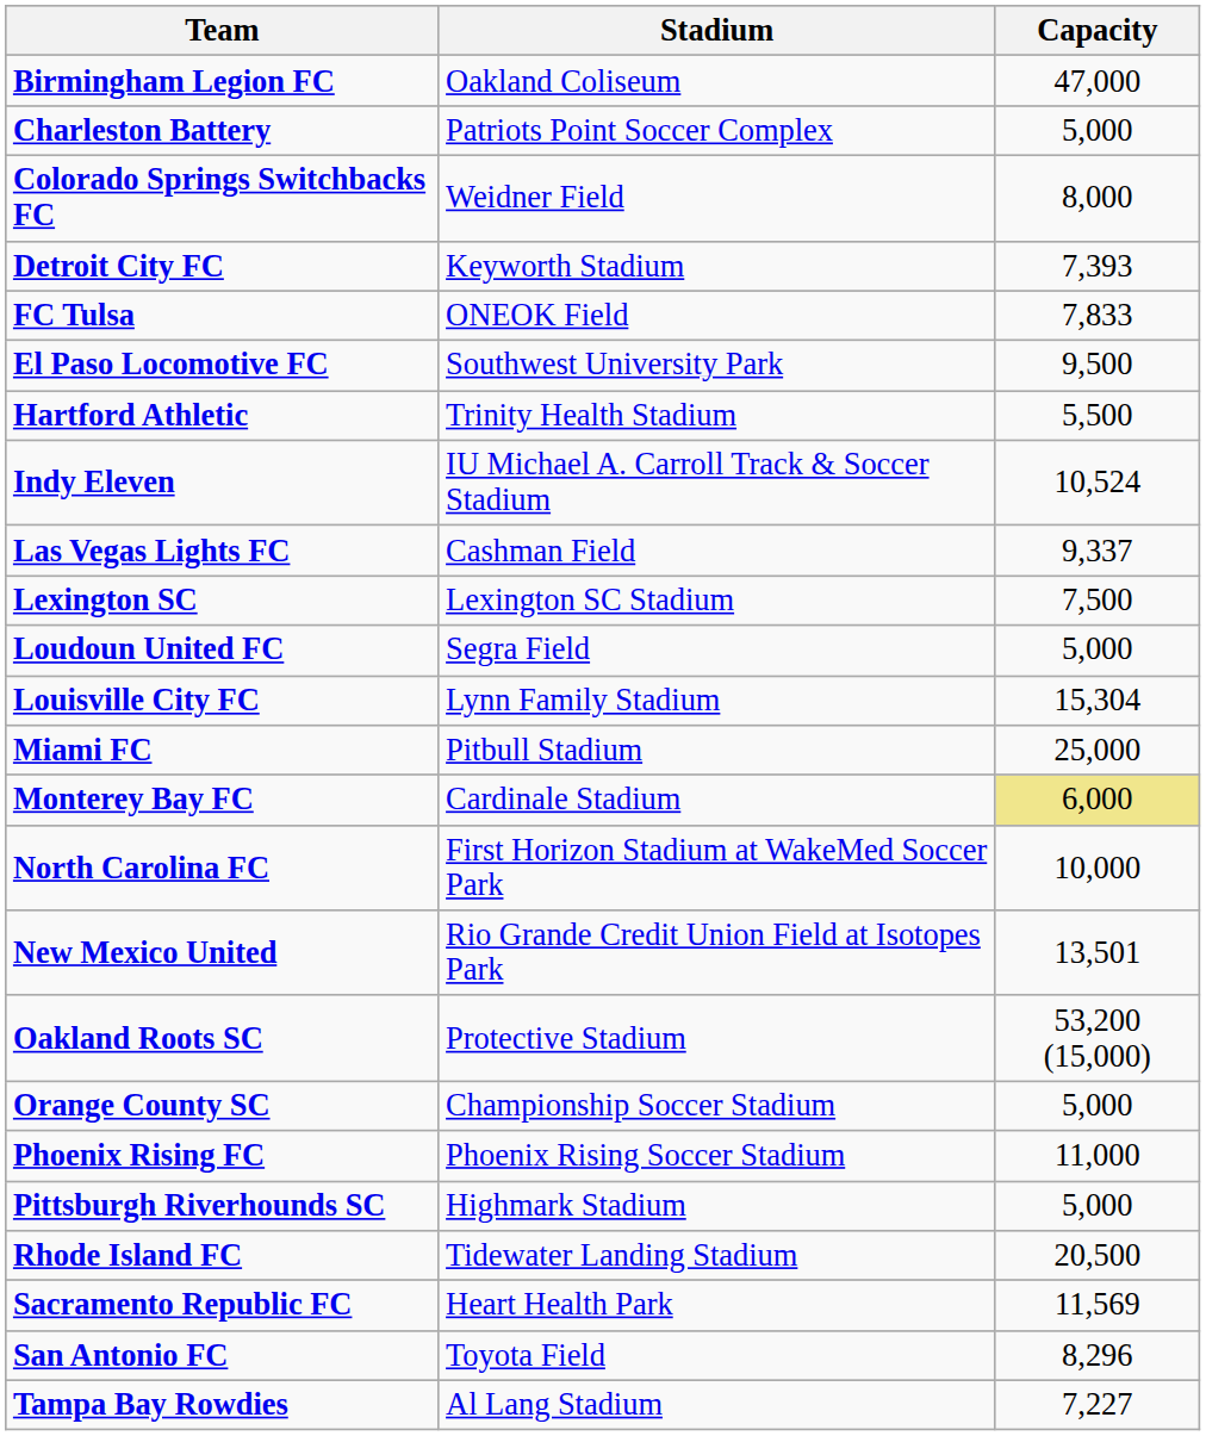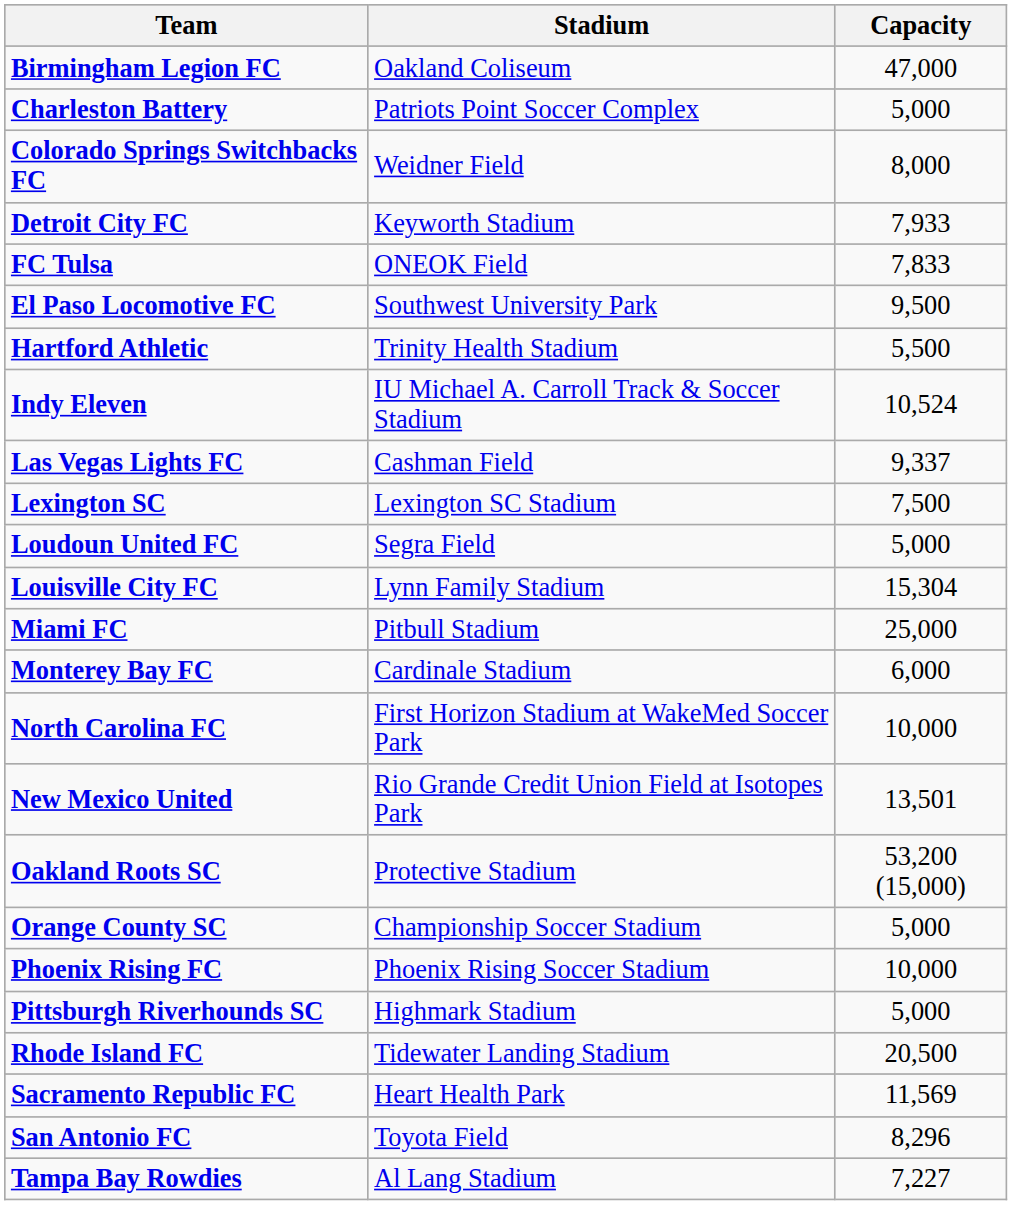Detroit City FC | Capacity: 7,393 -> 7,933
Monterey Bay FC | Capacity: khaki background -> no background
Phoenix Rising FC | Capacity: 11,000 -> 10,000
